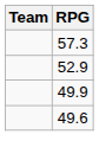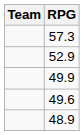+ row: 48.9
